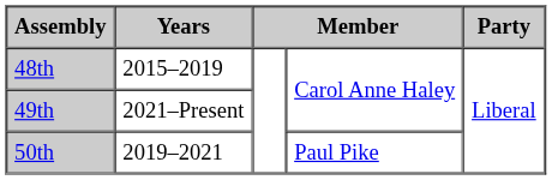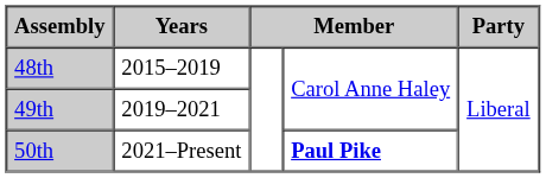49th | Years: 2021–Present -> 2019–2021
50th | Years: 2019–2021 -> 2021–Present
50th | column 4: normal -> bold
